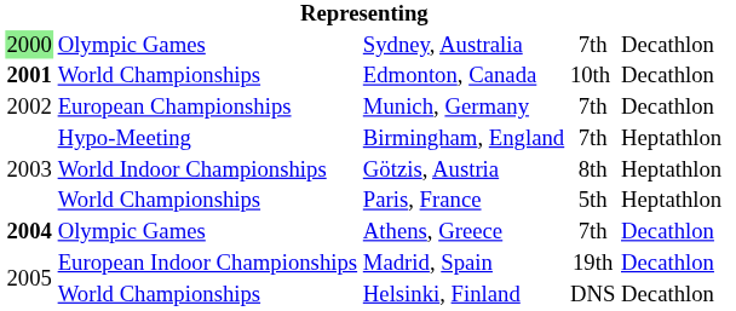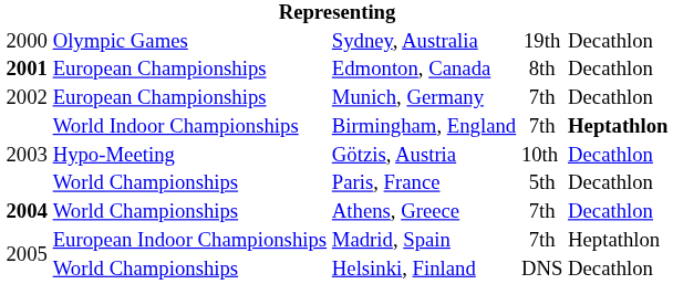Sydney, Australia | column 1: lightgreen background -> no background
Sydney, Australia | column 4: 7th -> 19th
Edmonton, Canada | column 2: World Championships -> European Championships
Edmonton, Canada | column 4: 10th -> 8th
Birmingham, England | column 2: Hypo-Meeting -> World Indoor Championships
Birmingham, England | column 5: normal -> bold
Götzis, Austria | column 2: World Indoor Championships -> Hypo-Meeting
Götzis, Austria | column 4: 8th -> 10th
Götzis, Austria | column 5: Heptathlon -> Decathlon
Paris, France | column 5: Heptathlon -> Decathlon
Athens, Greece | column 2: Olympic Games -> World Championships
Madrid, Spain | column 4: 19th -> 7th
Madrid, Spain | column 5: Decathlon -> Heptathlon
